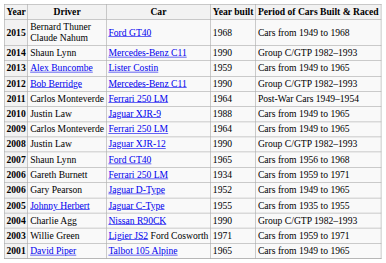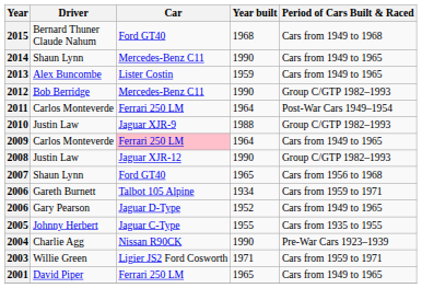2014 | Period of Cars Built & Raced: Group C/GTP 1982–1993 -> Cars from 1949 to 1965
2010 | Period of Cars Built & Raced: Cars from 1949 to 1965 -> Group C/GTP 1982–1993
2009 | Car: no background -> pink background
2006 / Gareth Burnett | Car: Ferrari 250 LM -> Talbot 105 Alpine
2004 | Period of Cars Built & Raced: Group C/GTP 1982–1993 -> Pre-War Cars 1923–1939
2001 | Car: Talbot 105 Alpine -> Ferrari 250 LM
